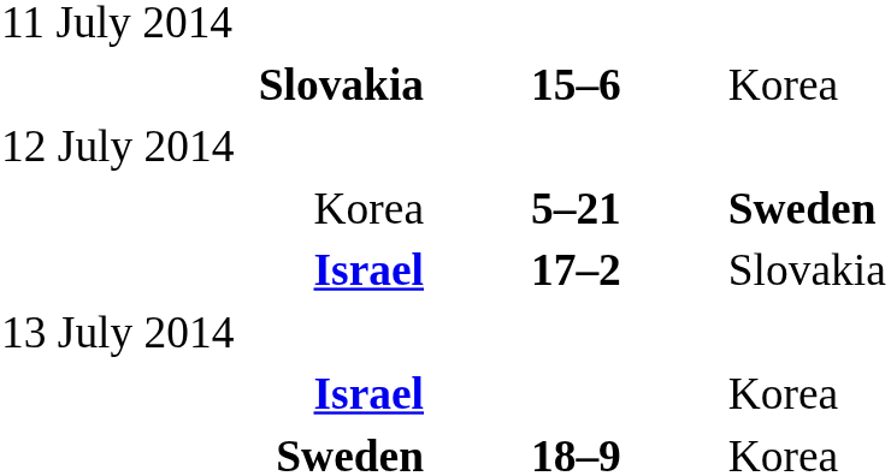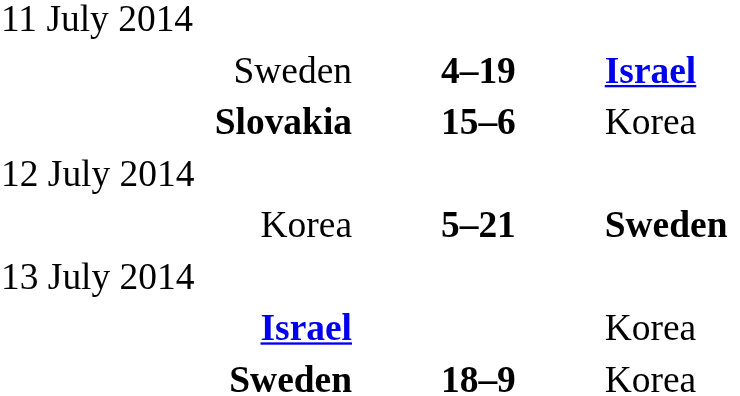+ row: Sweden | 4–19 | Israel
- row: Israel | 17–2 | Slovakia
